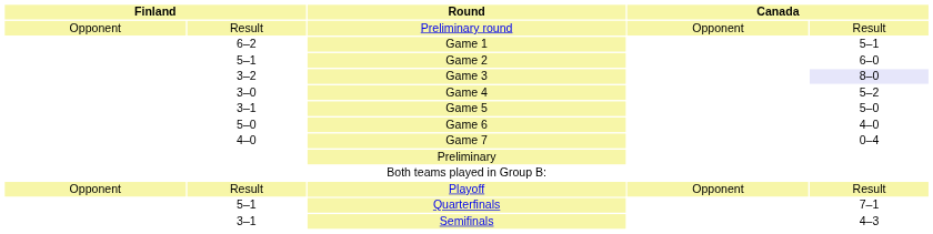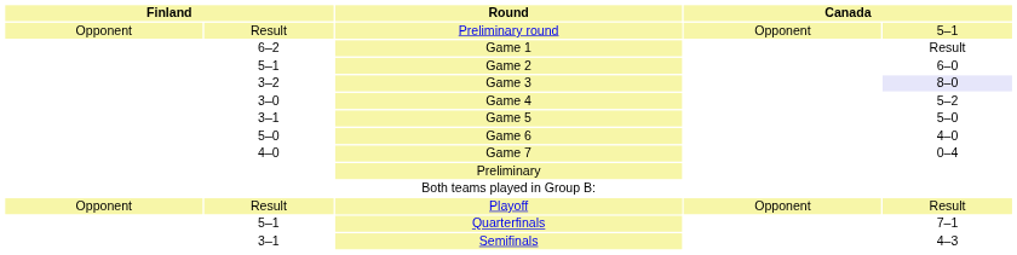Preliminary round | column 5: Result -> 5–1
Game 1 | column 5: 5–1 -> Result
